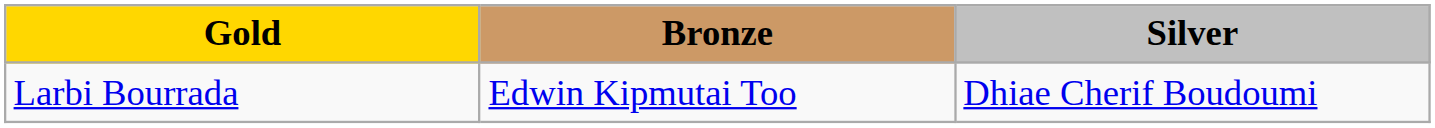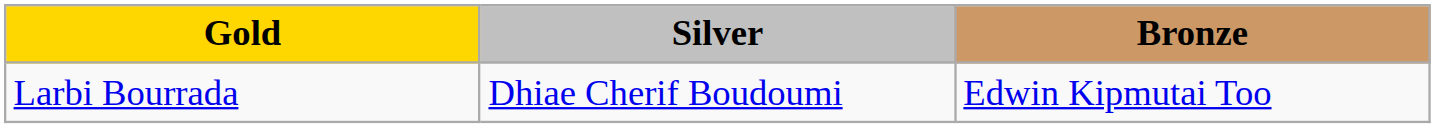columns swapped: Silver <-> Bronze
